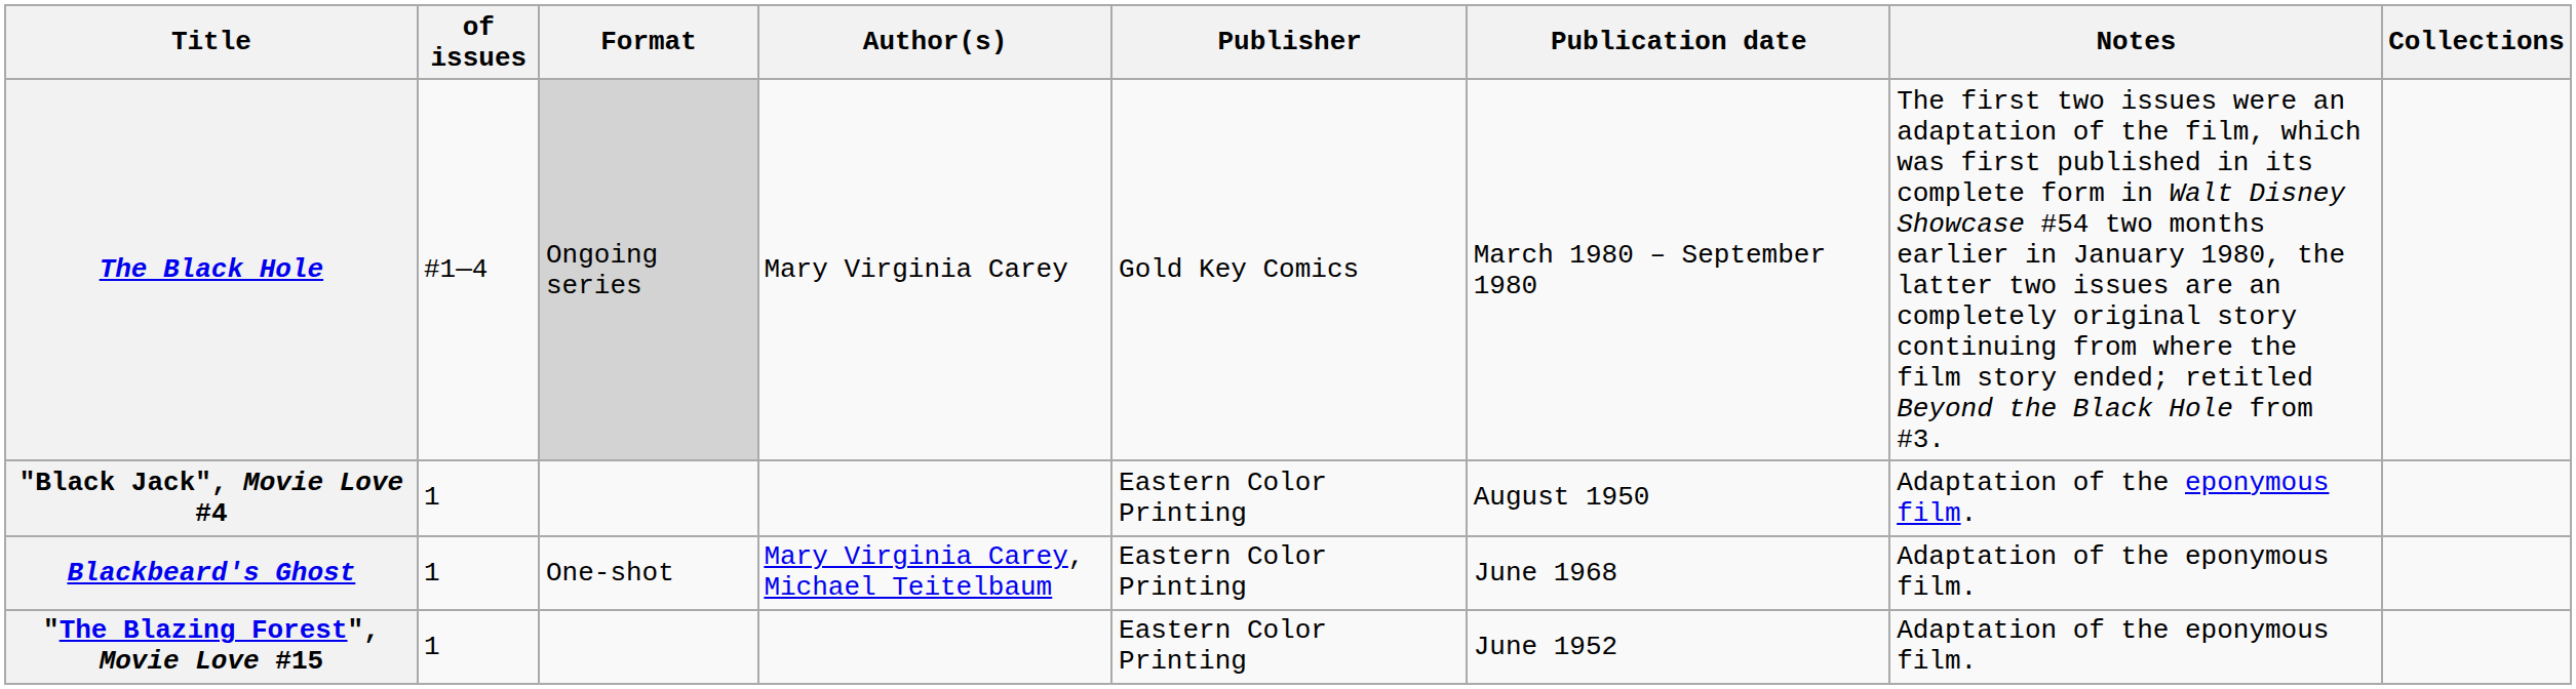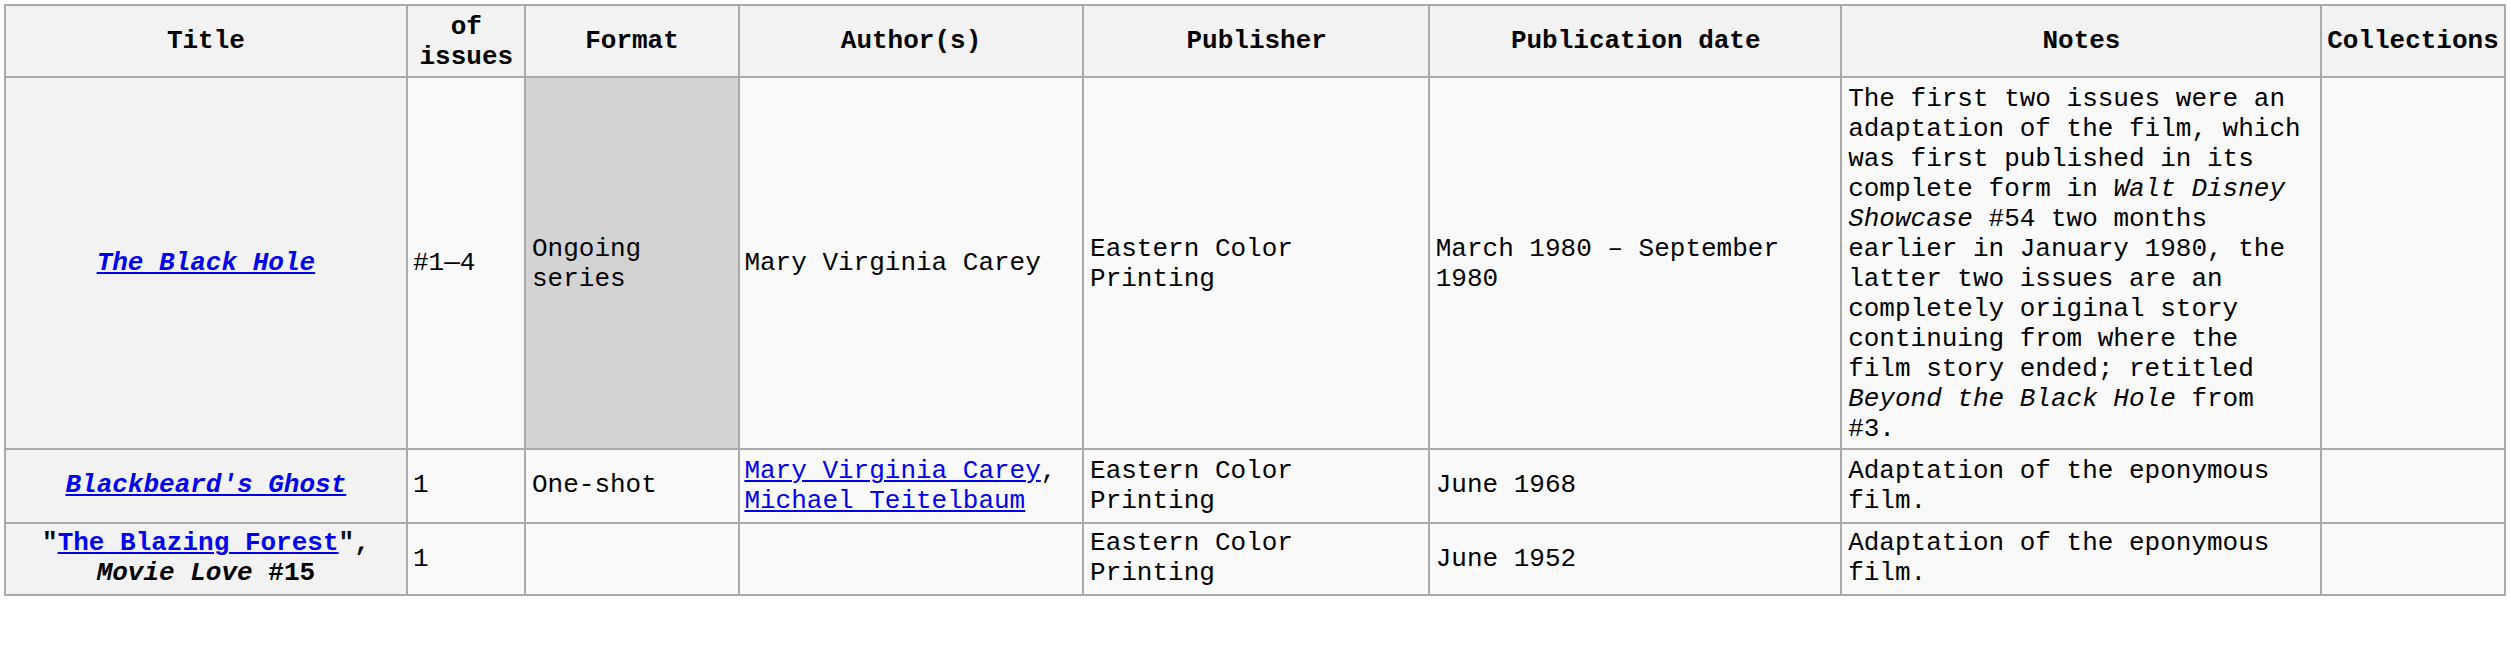The Black Hole | Publisher: Gold Key Comics -> Eastern Color Printing
- row: "Black Jack", Movie Love #4 | 1 | Eastern Color Printing | August 1950 | Adaptation of the eponymous film.
